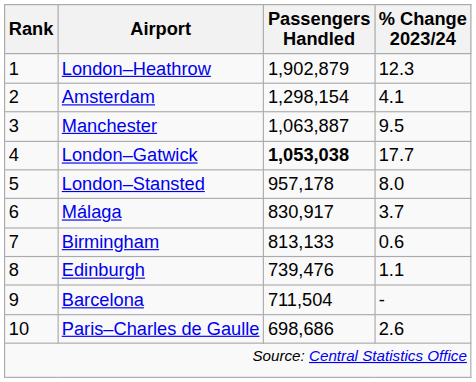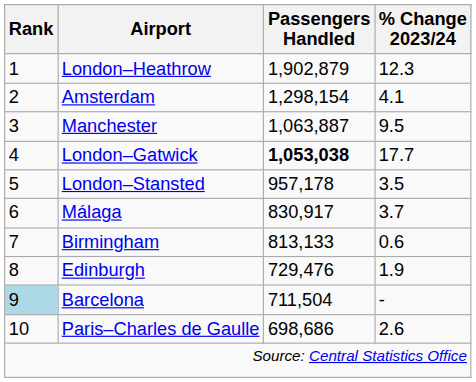London–Stansted | % Change 2023/24: 8.0 -> 3.5
Edinburgh | Passengers Handled: 739,476 -> 729,476
Edinburgh | % Change 2023/24: 1.1 -> 1.9
Barcelona | Rank: no background -> lightblue background
